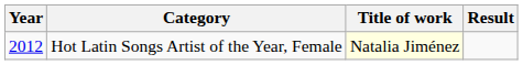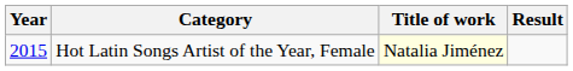Hot Latin Songs Artist of the Year, Female | Year: 2012 -> 2015
